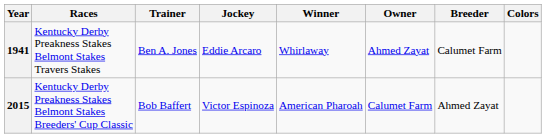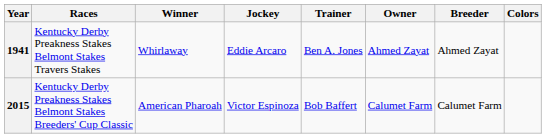columns swapped: Winner <-> Trainer
1941 | Breeder: Calumet Farm -> Ahmed Zayat
2015 | Breeder: Ahmed Zayat -> Calumet Farm
